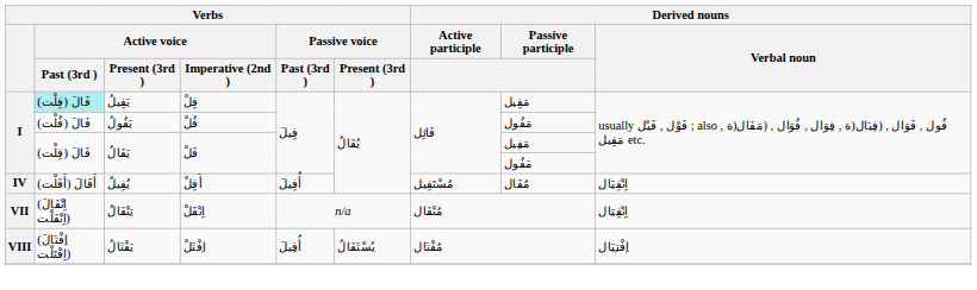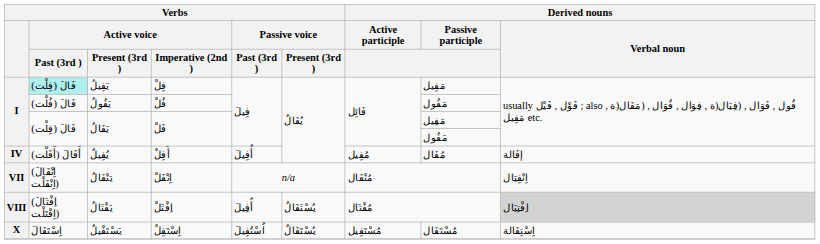يُفِيلُ | Derived nouns / Active participle: مُسْتَفِيل -> مُفِيل
يُفِيلُ | Derived nouns / Verbal noun: اِنْفِيَال -> إفَالة
يَفْتَالُ | Derived nouns / Verbal noun: no background -> lightgrey background
+ row: X | اِسْتَفَالَ | يَسْتَفْيلُ | اِسْتَفِلْ | اُسْتُفِيلَ | يُسْتَفَالُ | مُسْتَفِيل | مُسْتَفَال | اِسْتِفَالة
